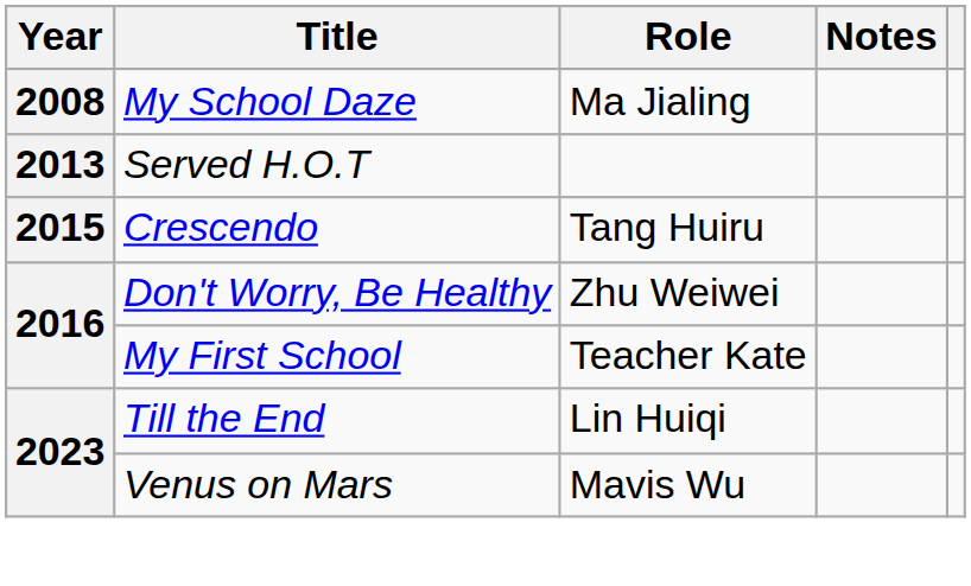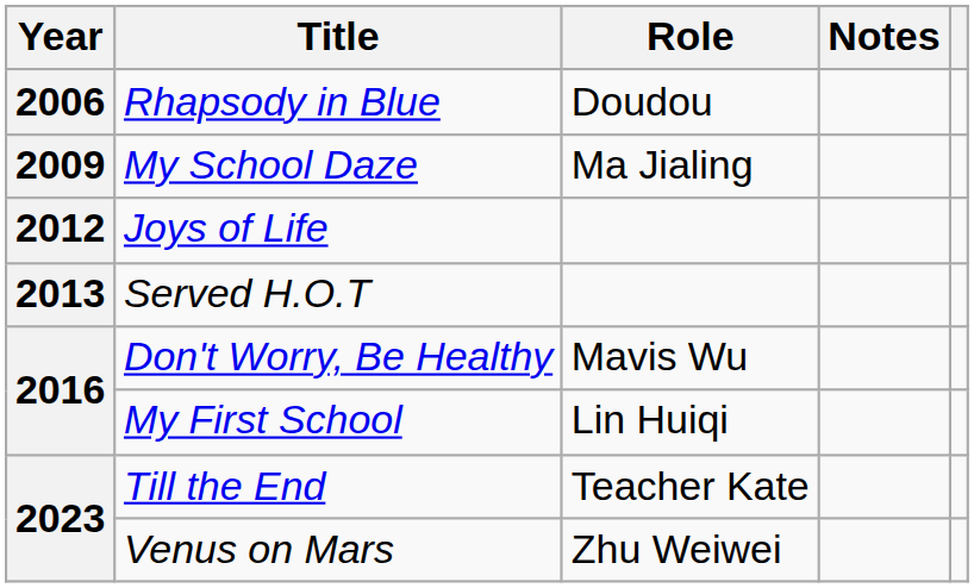+ row: 2006 | Rhapsody in Blue | Doudou
My School Daze | Year: 2008 -> 2009
+ row: 2012 | Joys of Life
- row: 2015 | Crescendo | Tang Huiru
Don't Worry, Be Healthy | Role: Zhu Weiwei -> Mavis Wu
My First School | Role: Teacher Kate -> Lin Huiqi
Till the End | Role: Lin Huiqi -> Teacher Kate
Venus on Mars | Role: Mavis Wu -> Zhu Weiwei
